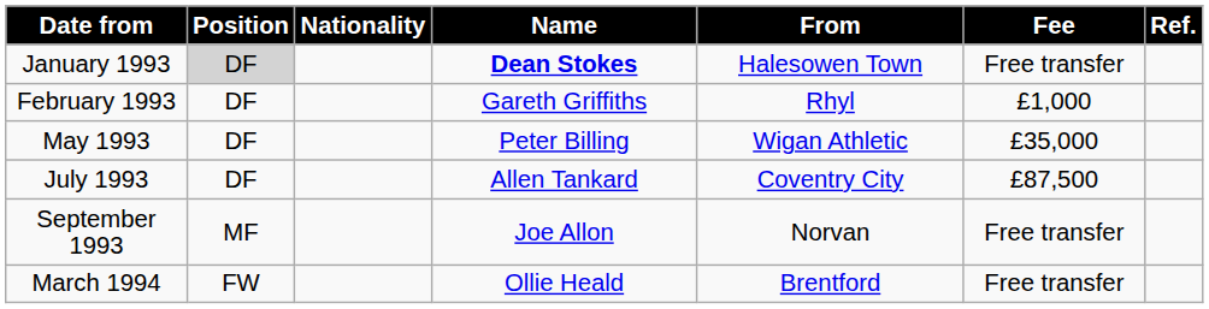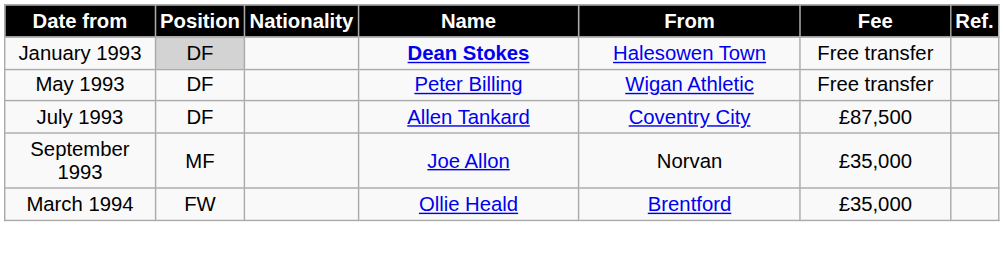- row: February 1993 | DF | Gareth Griffiths | Rhyl | £1,000
May 1993 | Fee: £35,000 -> Free transfer
September 1993 | Fee: Free transfer -> £35,000
March 1994 | Fee: Free transfer -> £35,000
